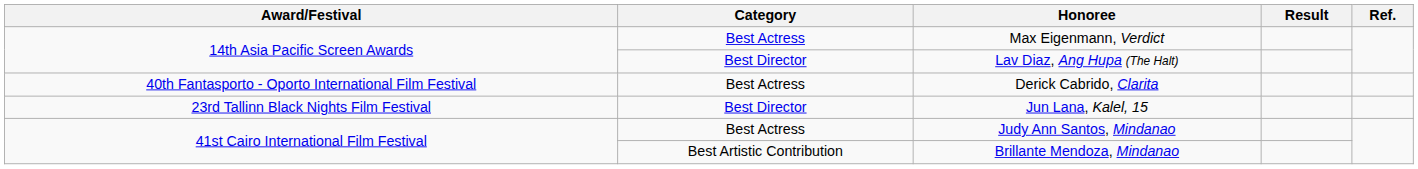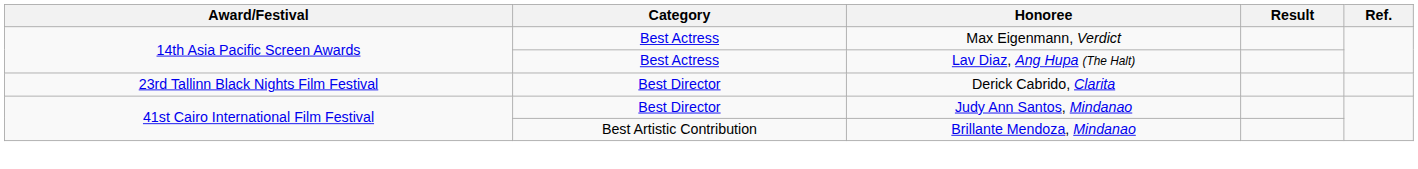Lav Diaz, Ang Hupa (The Halt) | Category: Best Director -> Best Actress
Derick Cabrido, Clarita | Award/Festival: 40th Fantasporto - Oporto International Film Festival -> 23rd Tallinn Black Nights Film Festival
Derick Cabrido, Clarita | Category: Best Actress -> Best Director
- row: 23rd Tallinn Black Nights Film Festival | Best Director | Jun Lana, Kalel, 15
Judy Ann Santos, Mindanao | Category: Best Actress -> Best Director
